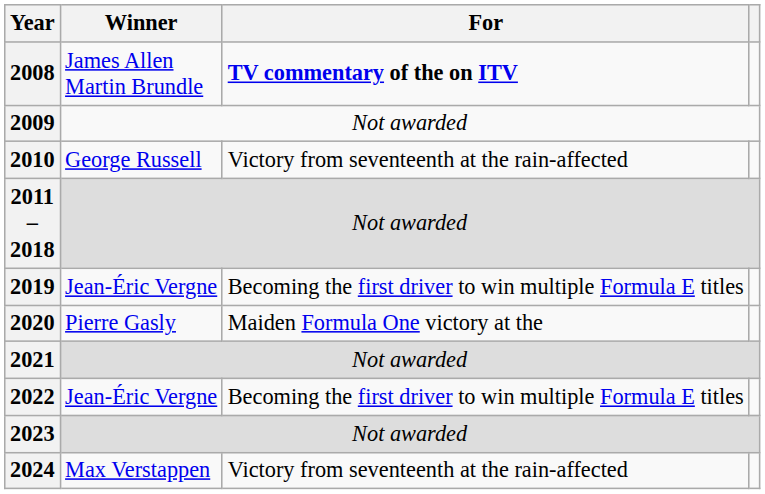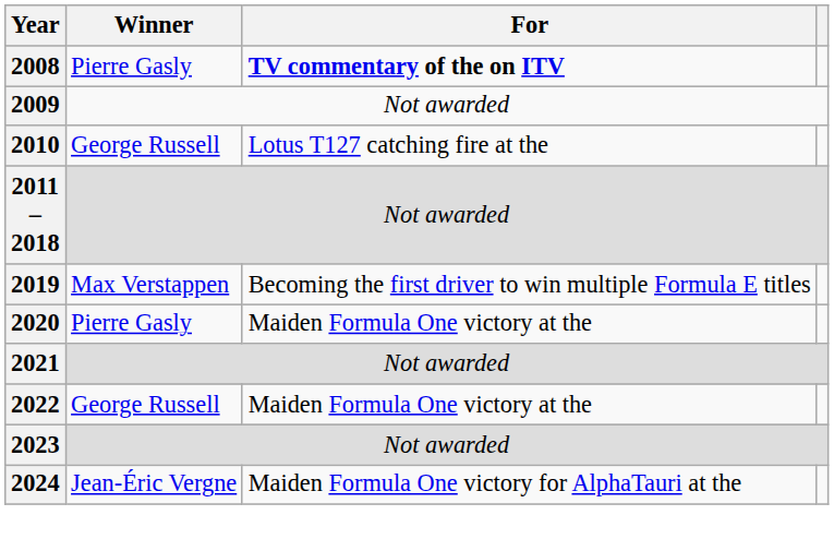2008 | Winner: James Allen Martin Brundle -> Pierre Gasly
2010 | For: Victory from seventeenth at the rain-affected -> Lotus T127 catching fire at the
2019 | Winner: Jean-Éric Vergne -> Max Verstappen
2022 | Winner: Jean-Éric Vergne -> George Russell
2022 | For: Becoming the first driver to win multiple Formula E titles -> Maiden Formula One victory at the
2024 | Winner: Max Verstappen -> Jean-Éric Vergne
2024 | For: Victory from seventeenth at the rain-affected -> Maiden Formula One victory for AlphaTauri at the
